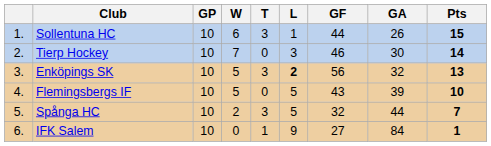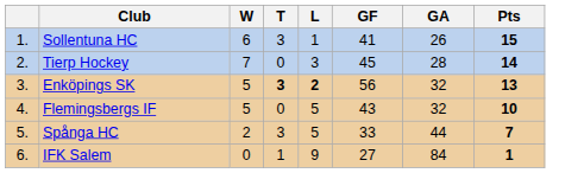- column: GP | 10 | 10 | 10 | 10 | 10 | 10
Sollentuna HC | GF: 44 -> 41
Tierp Hockey | GF: 46 -> 45
Tierp Hockey | GA: 30 -> 28
Enköpings SK | T: normal -> bold
Flemingsbergs IF | GA: 39 -> 32
Spånga HC | GF: 32 -> 33
